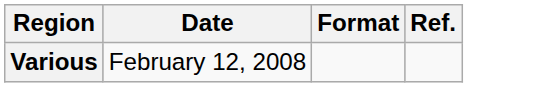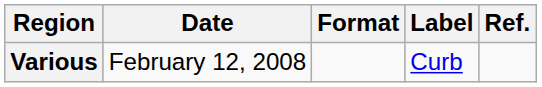+ column: Label | Curb
